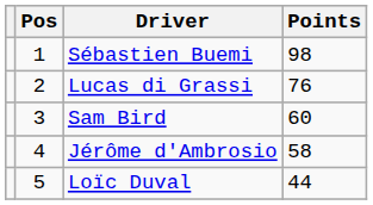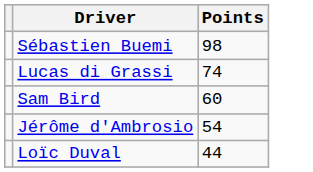- column: Pos | 1 | 2 | 3 | 4 | 5
Lucas di Grassi | Points: 76 -> 74
Jérôme d'Ambrosio | Points: 58 -> 54
